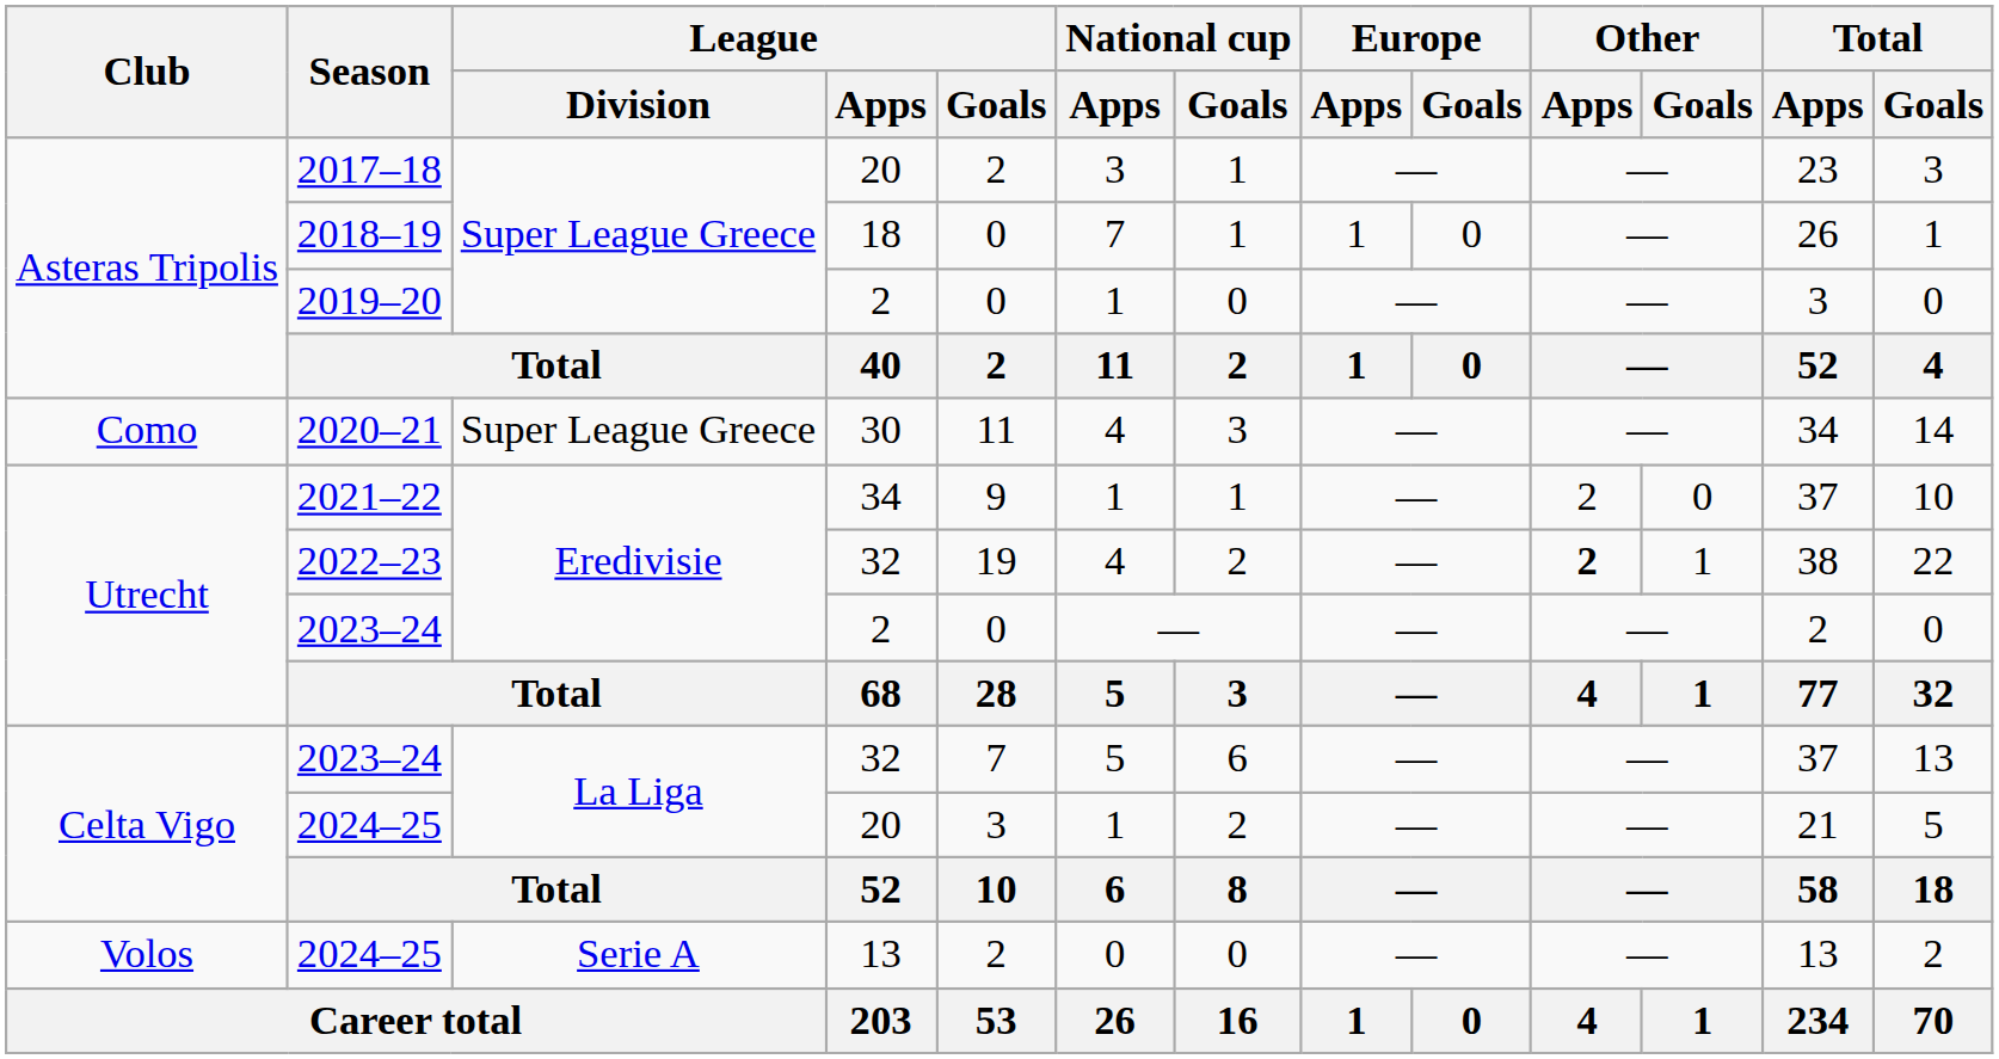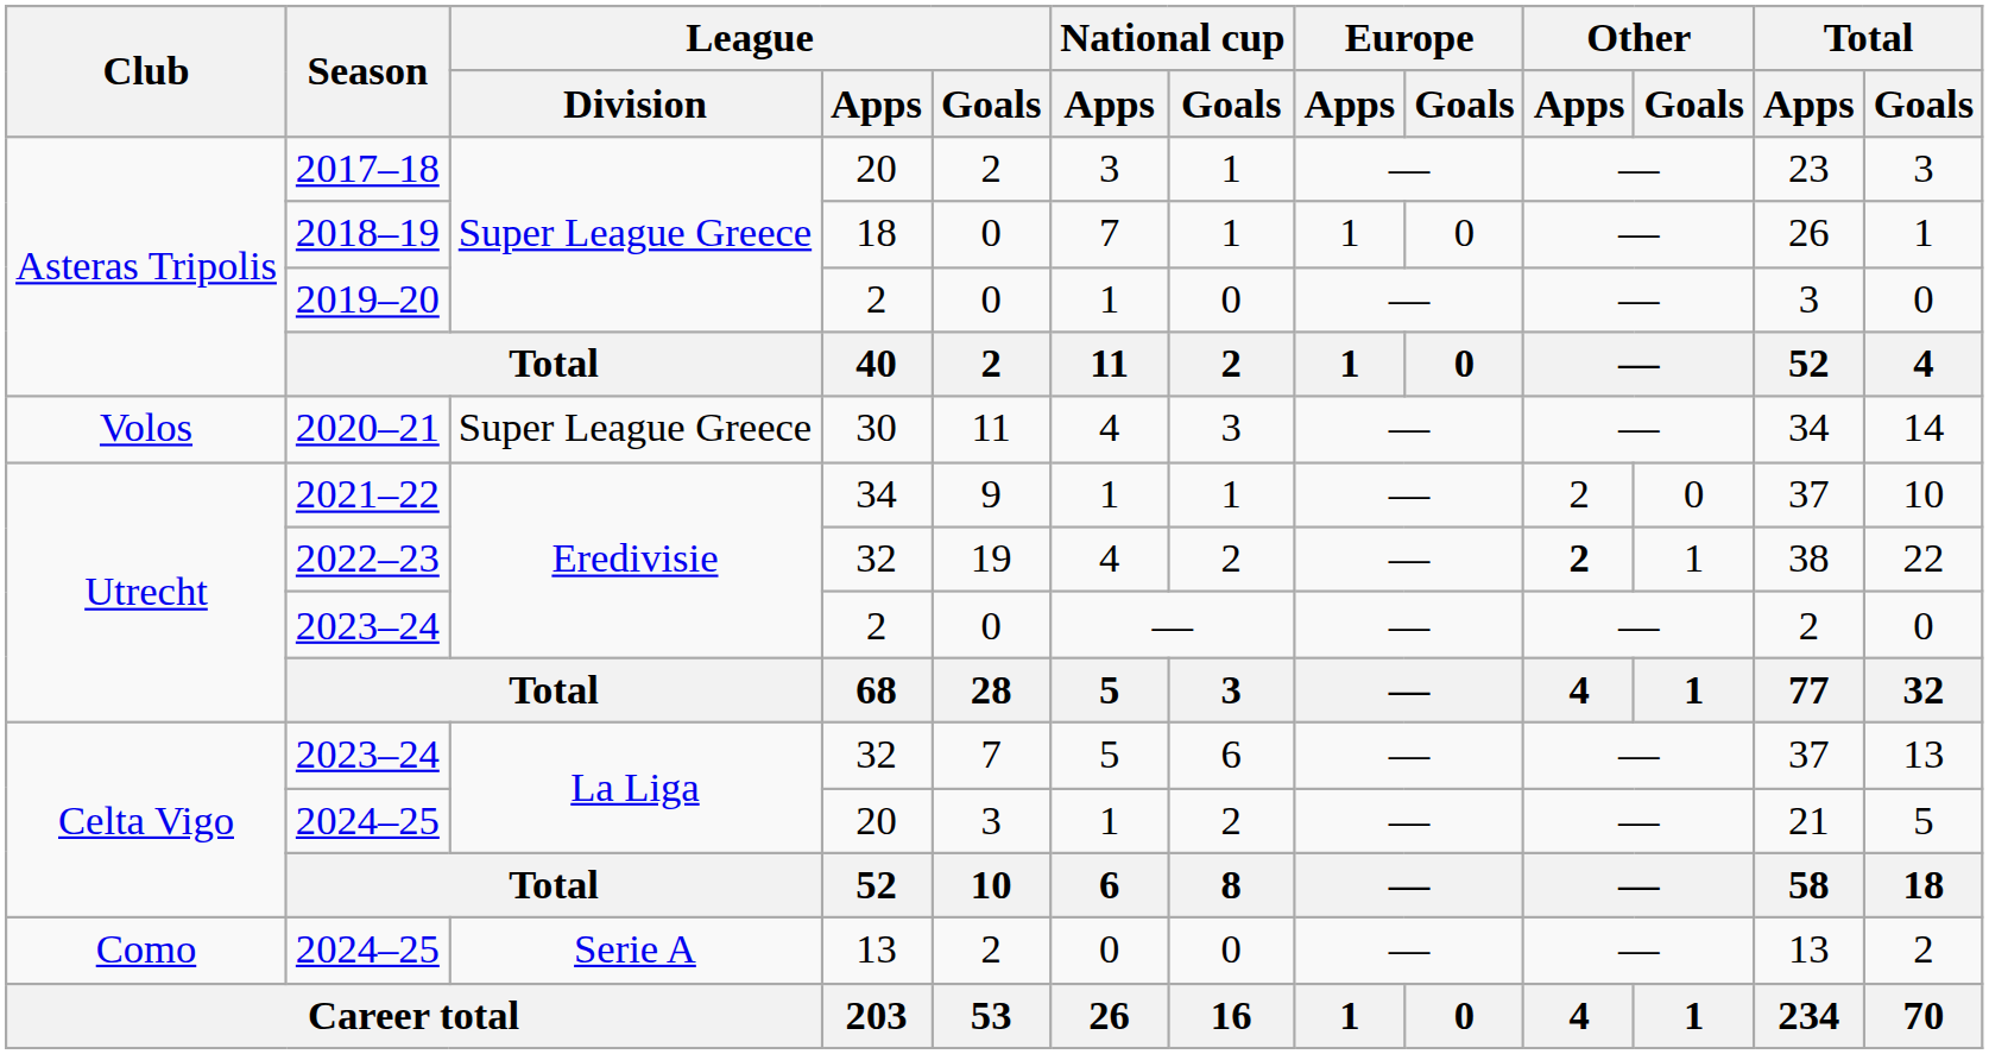2020–21 | Club: Como -> Volos
2024–25 / 13 | Club: Volos -> Como
